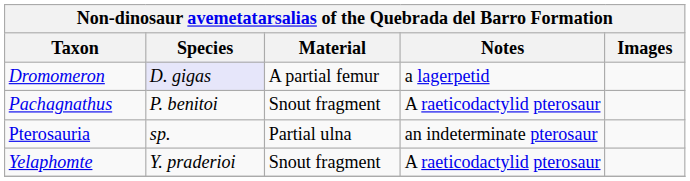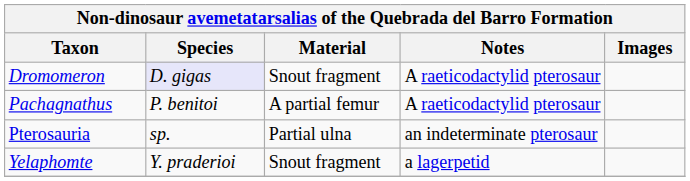Dromomeron | Material: A partial femur -> Snout fragment
Dromomeron | Notes: a lagerpetid -> A raeticodactylid pterosaur
Pachagnathus | Material: Snout fragment -> A partial femur
Yelaphomte | Notes: A raeticodactylid pterosaur -> a lagerpetid
